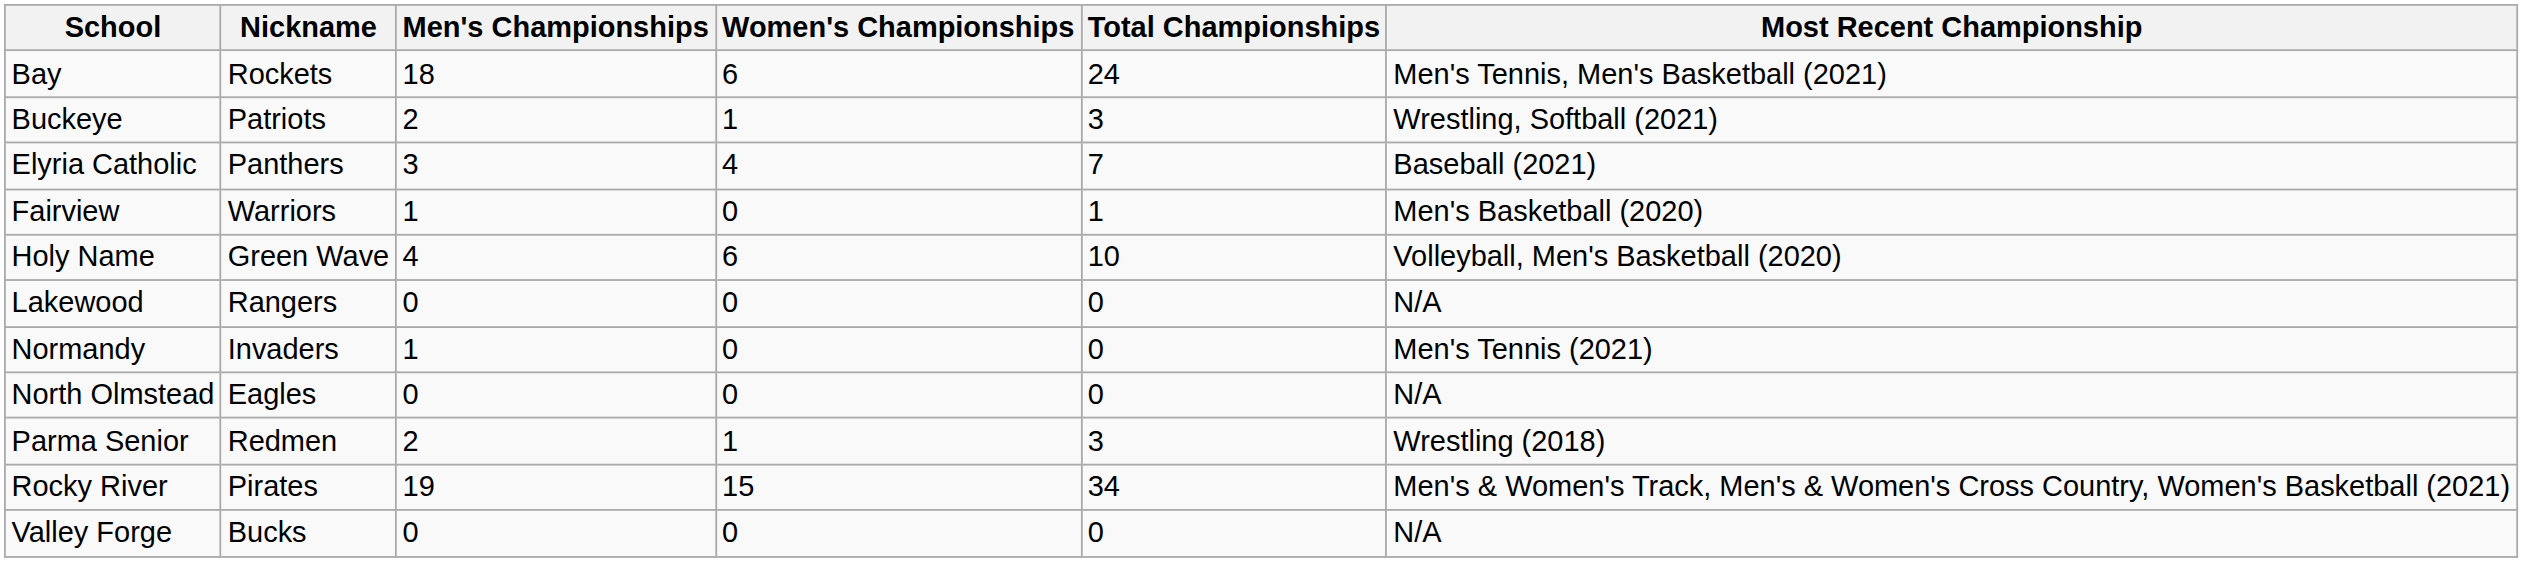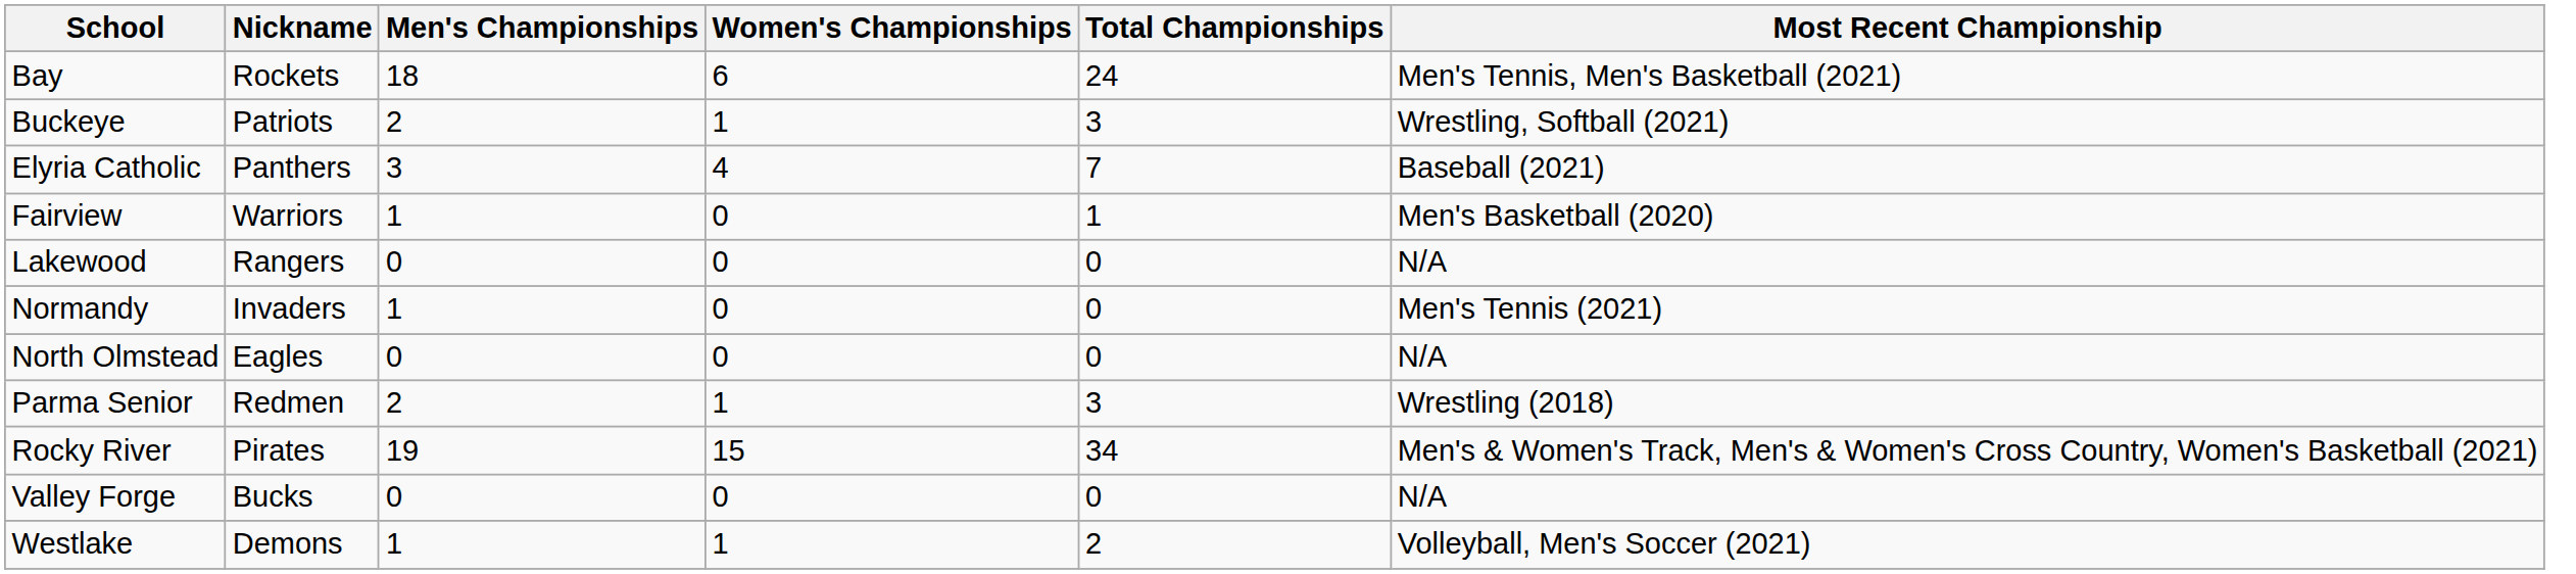- row: Holy Name | Green Wave | 4 | 6 | 10 | Volleyball, Men's Basketball (2020)
+ row: Westlake | Demons | 1 | 1 | 2 | Volleyball, Men's Soccer (2021)
